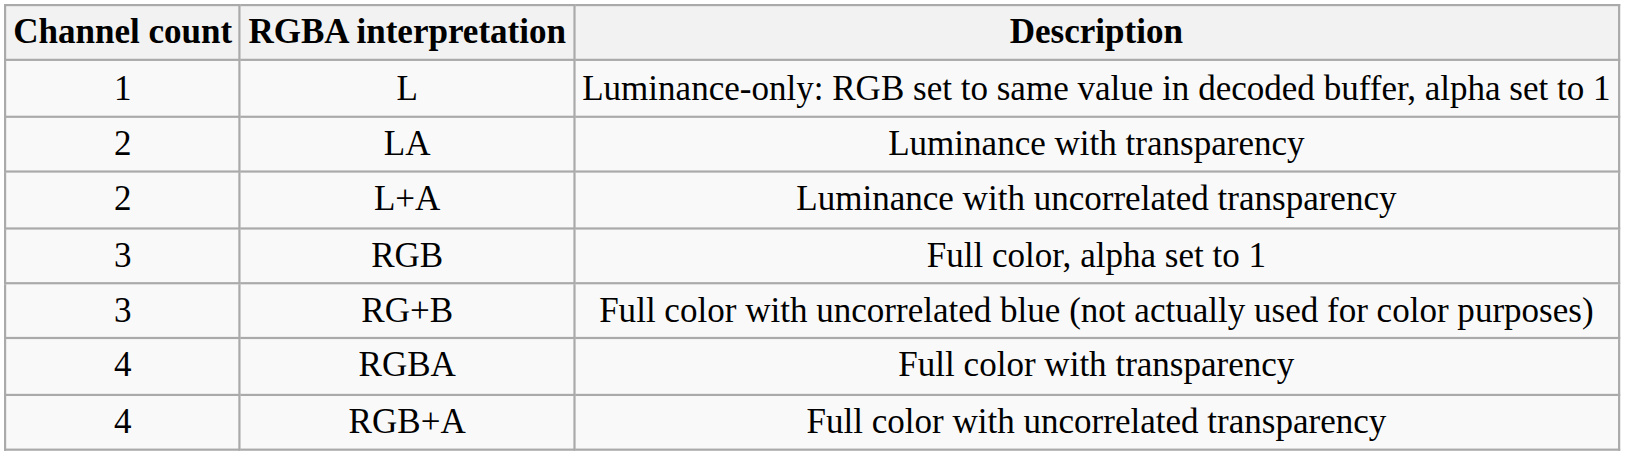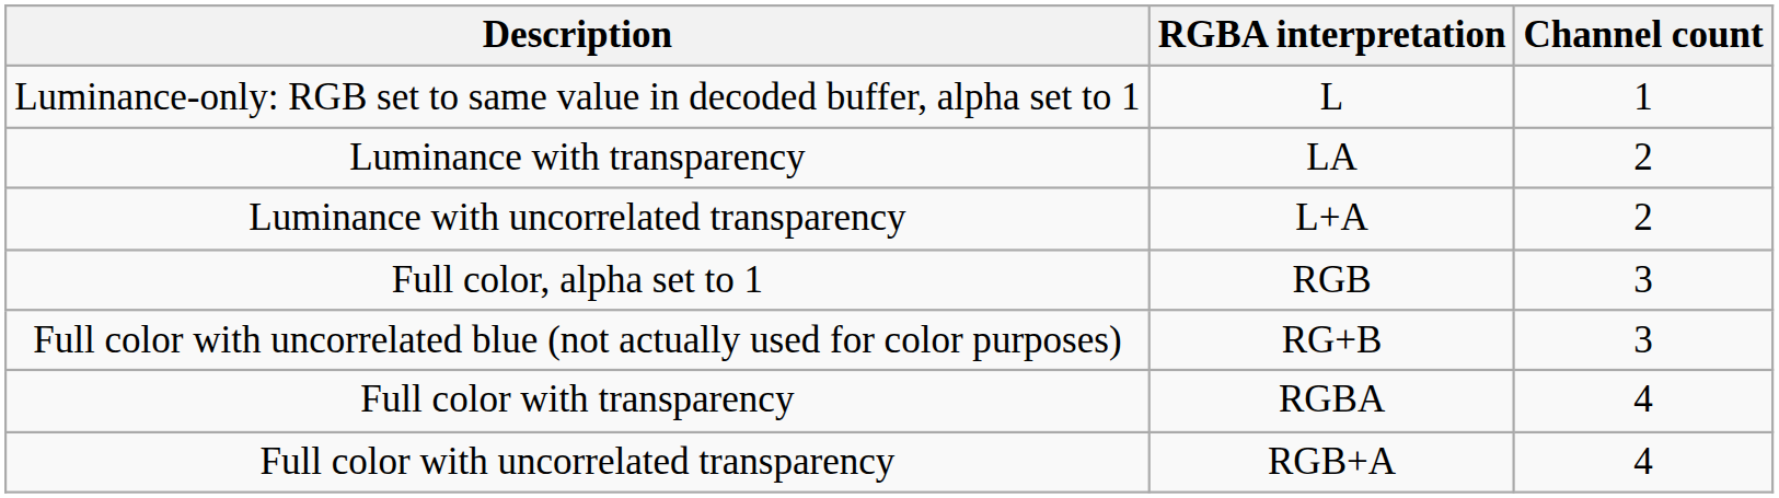columns swapped: Channel count <-> Description
